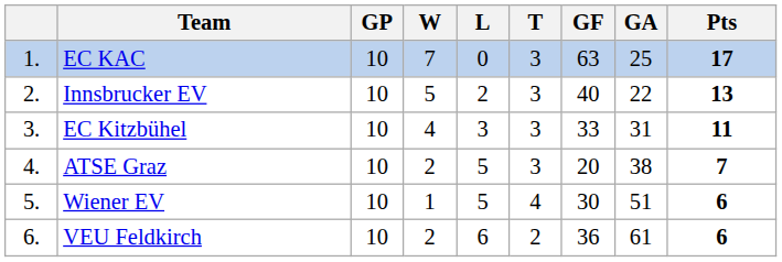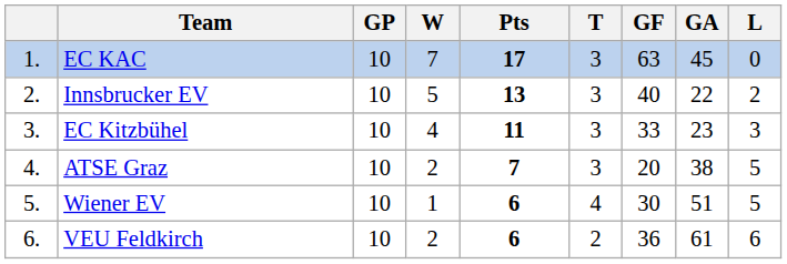columns swapped: L <-> Pts
EC KAC | GA: 25 -> 45
EC Kitzbühel | GA: 31 -> 23
